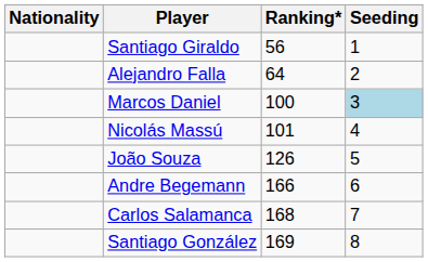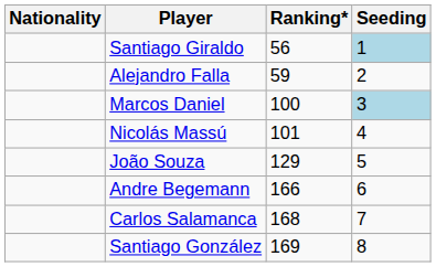Santiago Giraldo | Seeding: no background -> lightblue background
Alejandro Falla | Ranking*: 64 -> 59
João Souza | Ranking*: 126 -> 129
